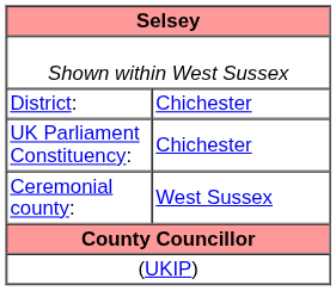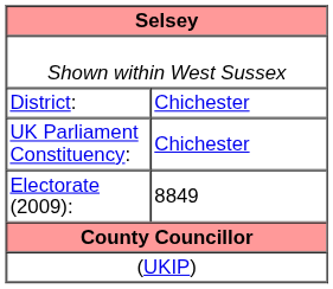- row: Ceremonial county: | West Sussex
+ row: Electorate (2009): | 8849
